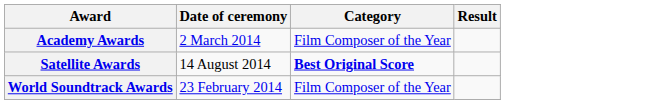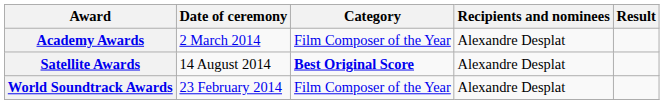+ column: Recipients and nominees | Alexandre Desplat | Alexandre Desplat | Alexandre Desplat
